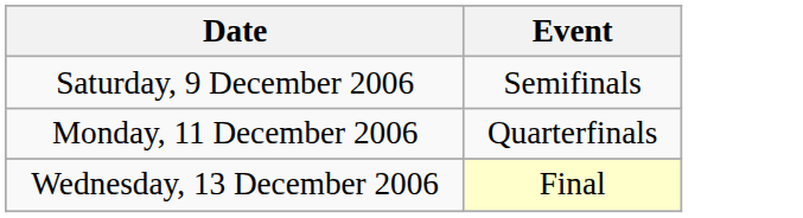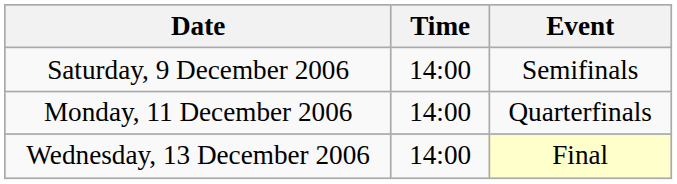+ column: Time | 14:00 | 14:00 | 14:00
